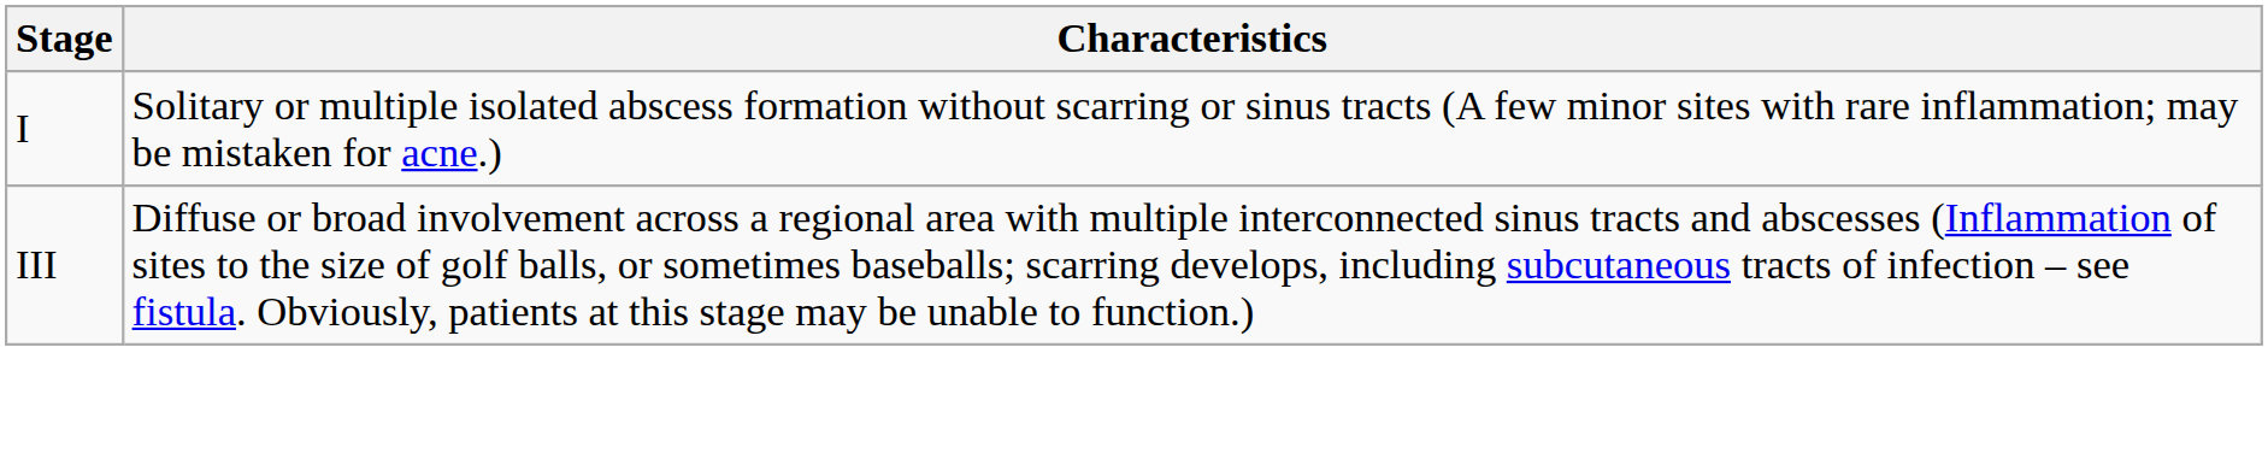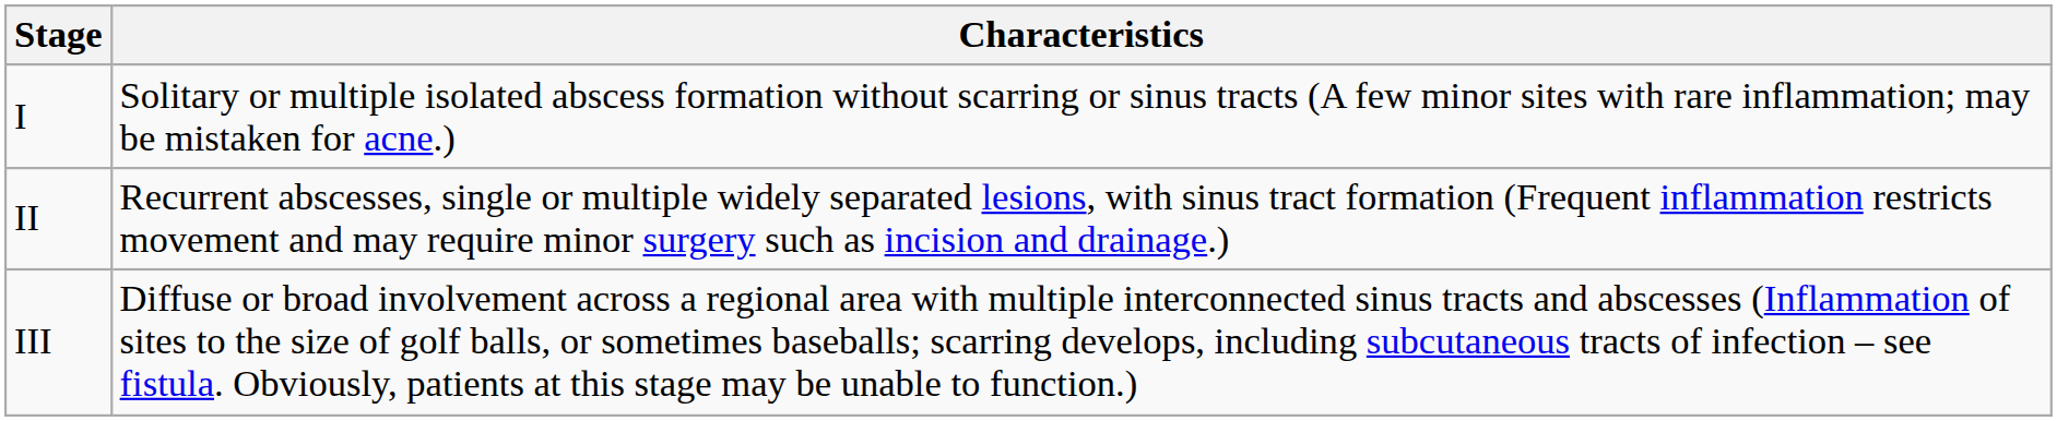+ row: II | Recurrent abscesses, single or multiple widely separated lesions, with sinus tract formation (Frequent inflammation restricts movement and may require minor surgery such as incision and drainage.)
